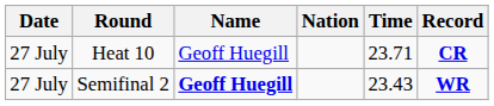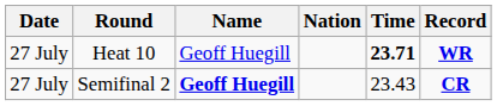Heat 10 | Time: normal -> bold
Heat 10 | Record: CR -> WR
Semifinal 2 | Record: WR -> CR
